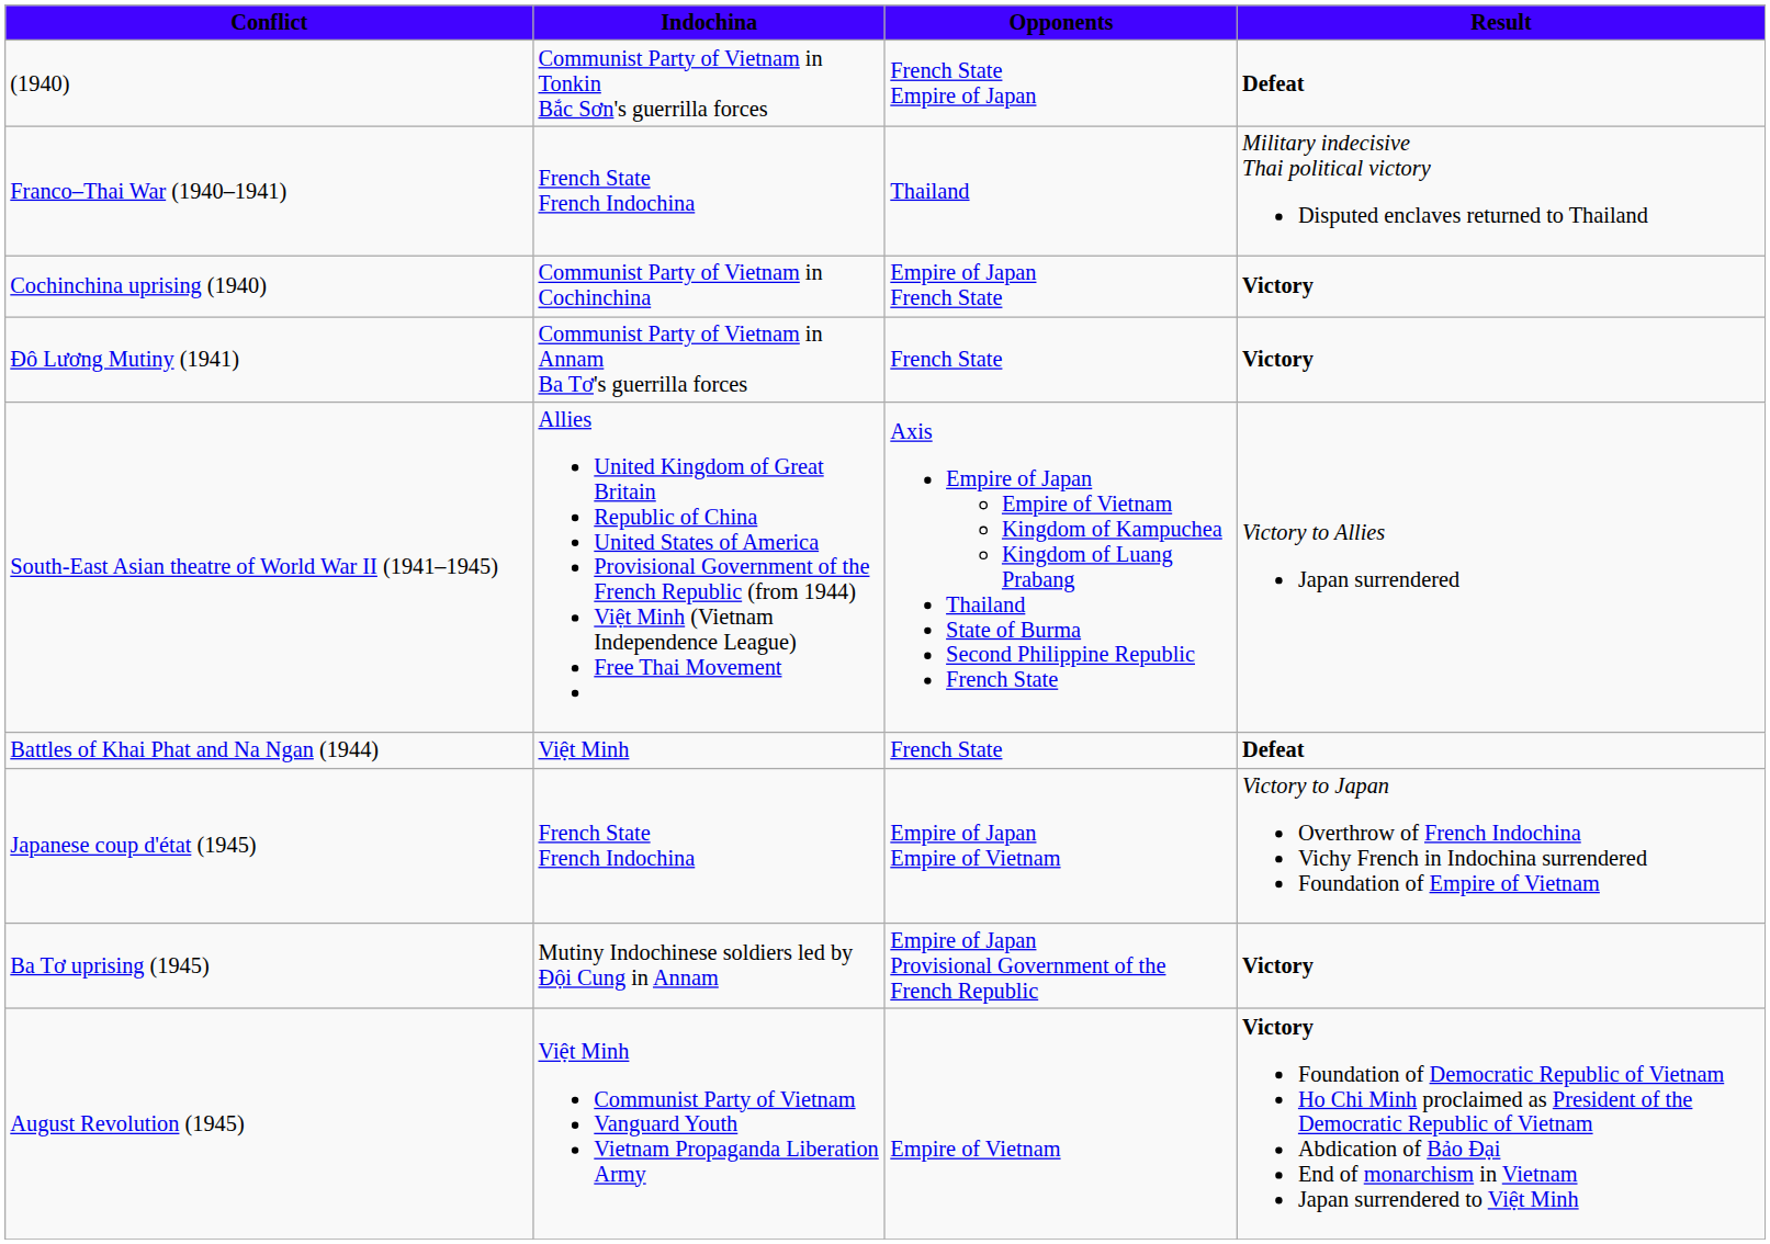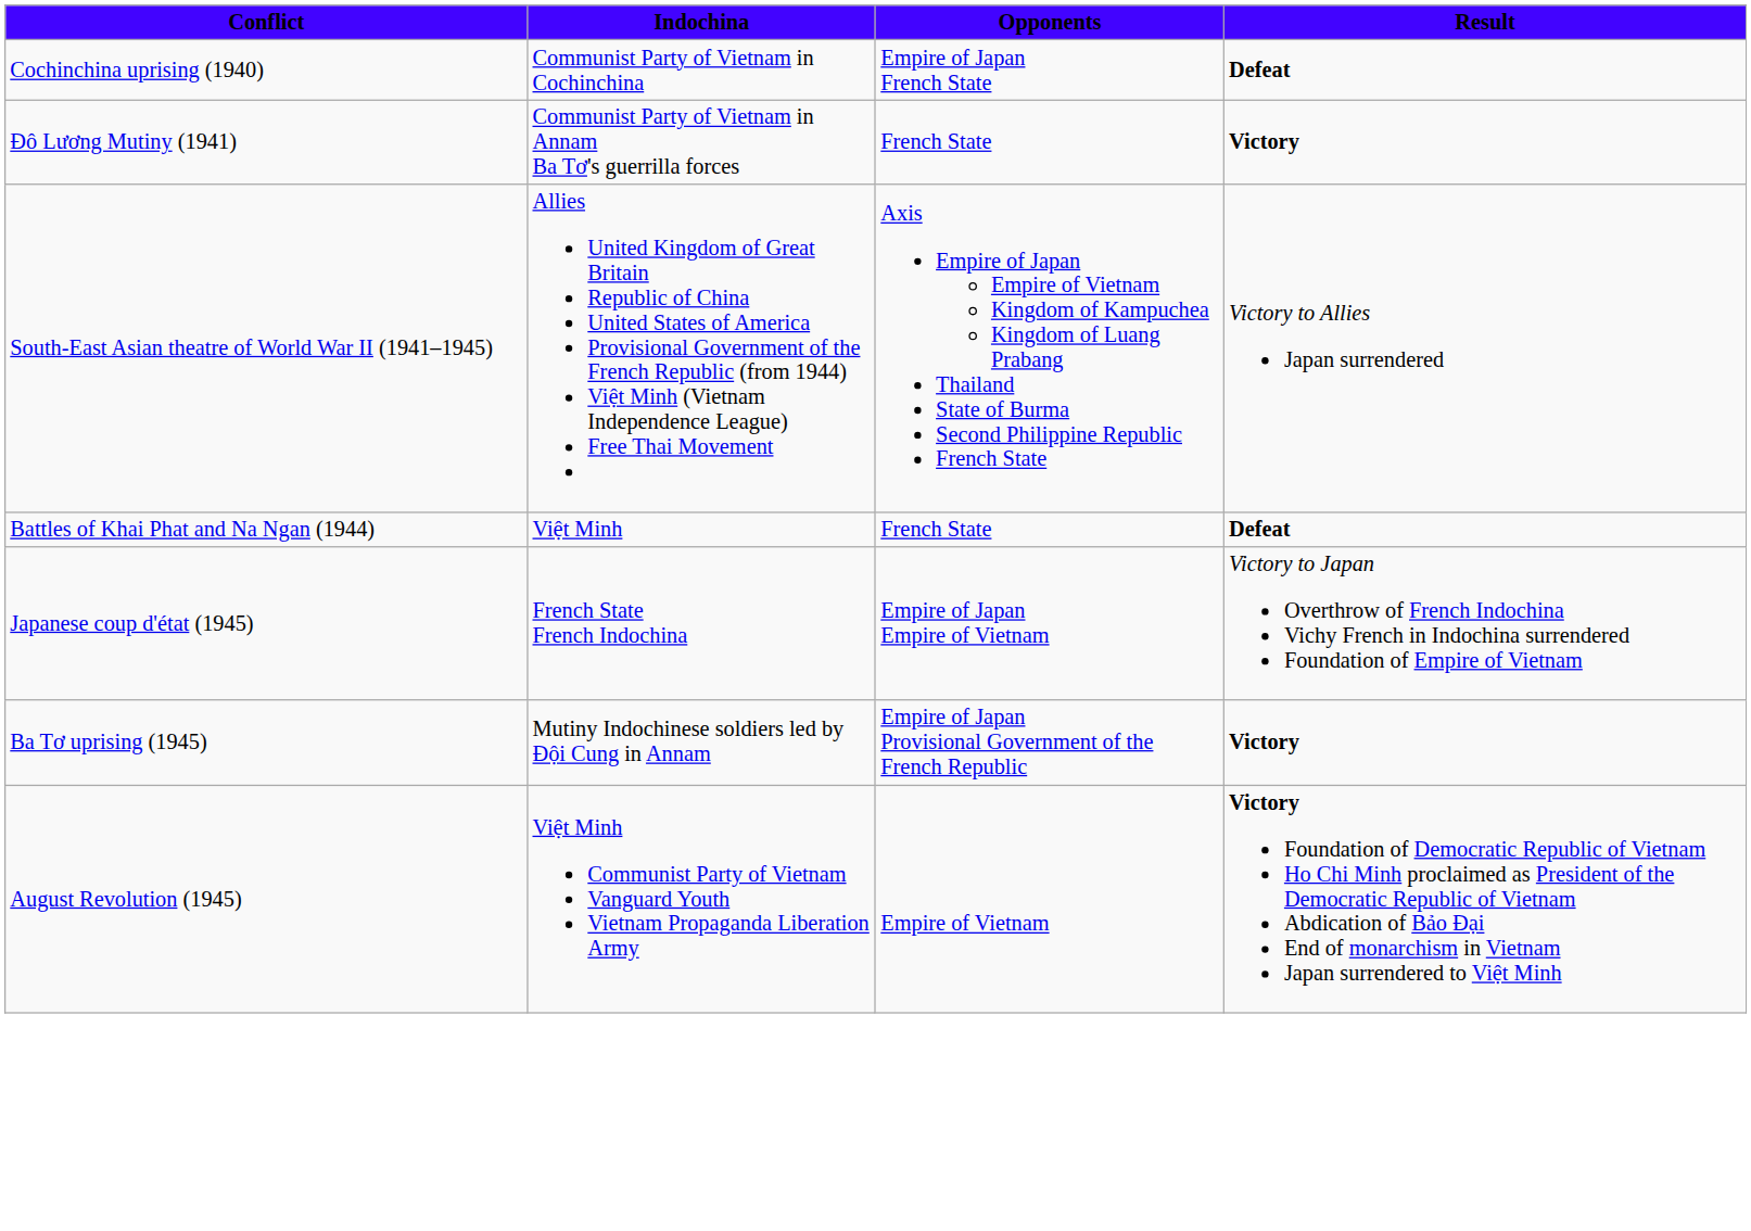- row: (1940) | Communist Party of Vietnam in Tonkin Bắc Sơn's guerrilla forces | French State Empire of Japan | Defeat
- row: Franco–Thai War (1940–1941) | French State French Indochina | Thailand | Military indecisive Thai political victory Disputed enclaves returned to Thailand
Cochinchina uprising (1940) | Result: Victory -> Defeat
